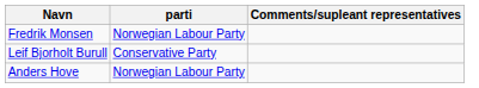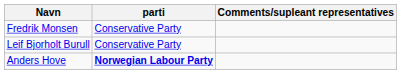Fredrik Monsen | parti: Norwegian Labour Party -> Conservative Party
Anders Hove | parti: normal -> bold
